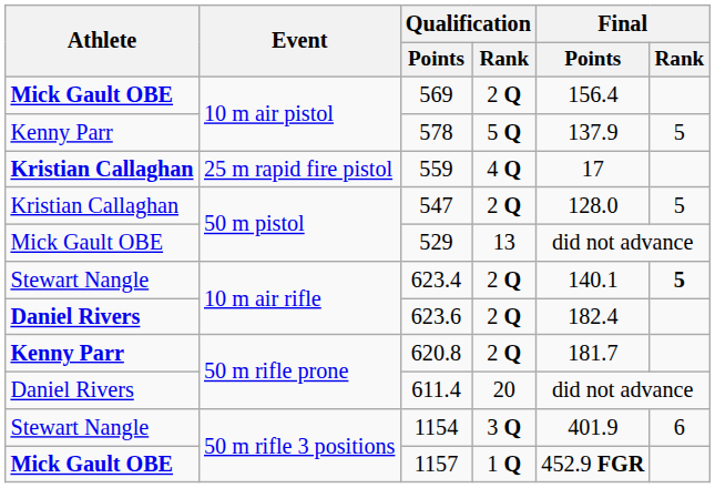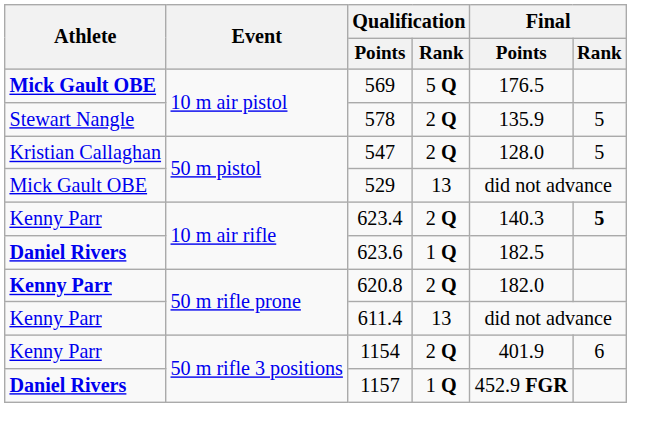569 | Qualification / Rank: 2 Q -> 5 Q
569 | Final / Points: 156.4 -> 176.5
578 | Athlete: Kenny Parr -> Stewart Nangle
578 | Qualification / Rank: 5 Q -> 2 Q
578 | Final / Points: 137.9 -> 135.9
- row: Kristian Callaghan | 25 m rapid fire pistol | 559 | 4 Q | 17
623.4 | Athlete: Stewart Nangle -> Kenny Parr
623.4 | Final / Points: 140.1 -> 140.3
623.6 | Qualification / Rank: 2 Q -> 1 Q
623.6 | Final / Points: 182.4 -> 182.5
620.8 | Final / Points: 181.7 -> 182.0
611.4 | Athlete: Daniel Rivers -> Kenny Parr
611.4 | Qualification / Rank: 20 -> 13
1154 | Athlete: Stewart Nangle -> Kenny Parr
1154 | Qualification / Rank: 3 Q -> 2 Q
1157 | Athlete: Mick Gault OBE -> Daniel Rivers
